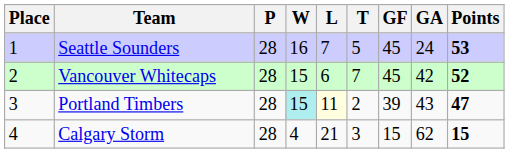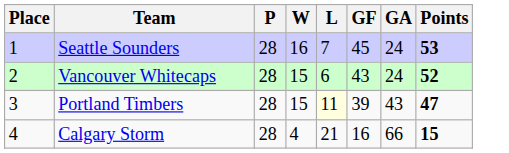- column: T | 5 | 7 | 2 | 3
Vancouver Whitecaps | GF: 45 -> 43
Vancouver Whitecaps | GA: 42 -> 24
Portland Timbers | W: paleturquoise background -> no background
Calgary Storm | GF: 15 -> 16
Calgary Storm | GA: 62 -> 66
